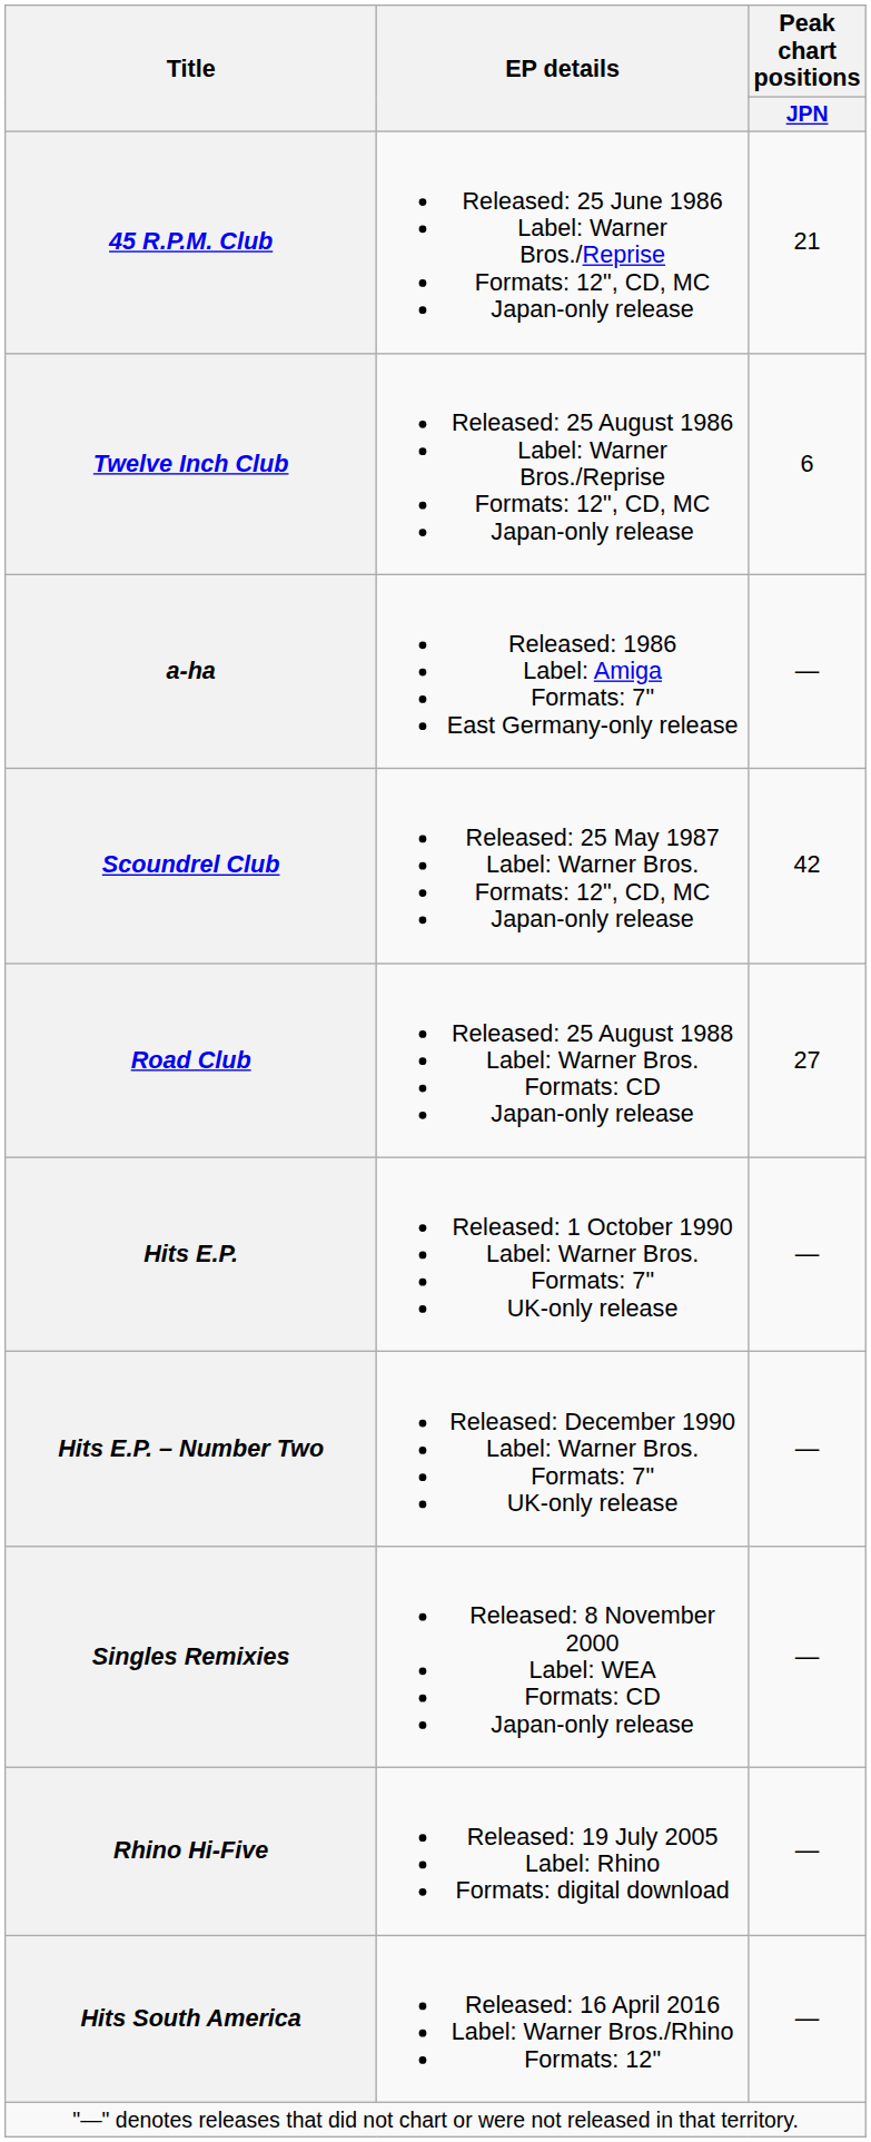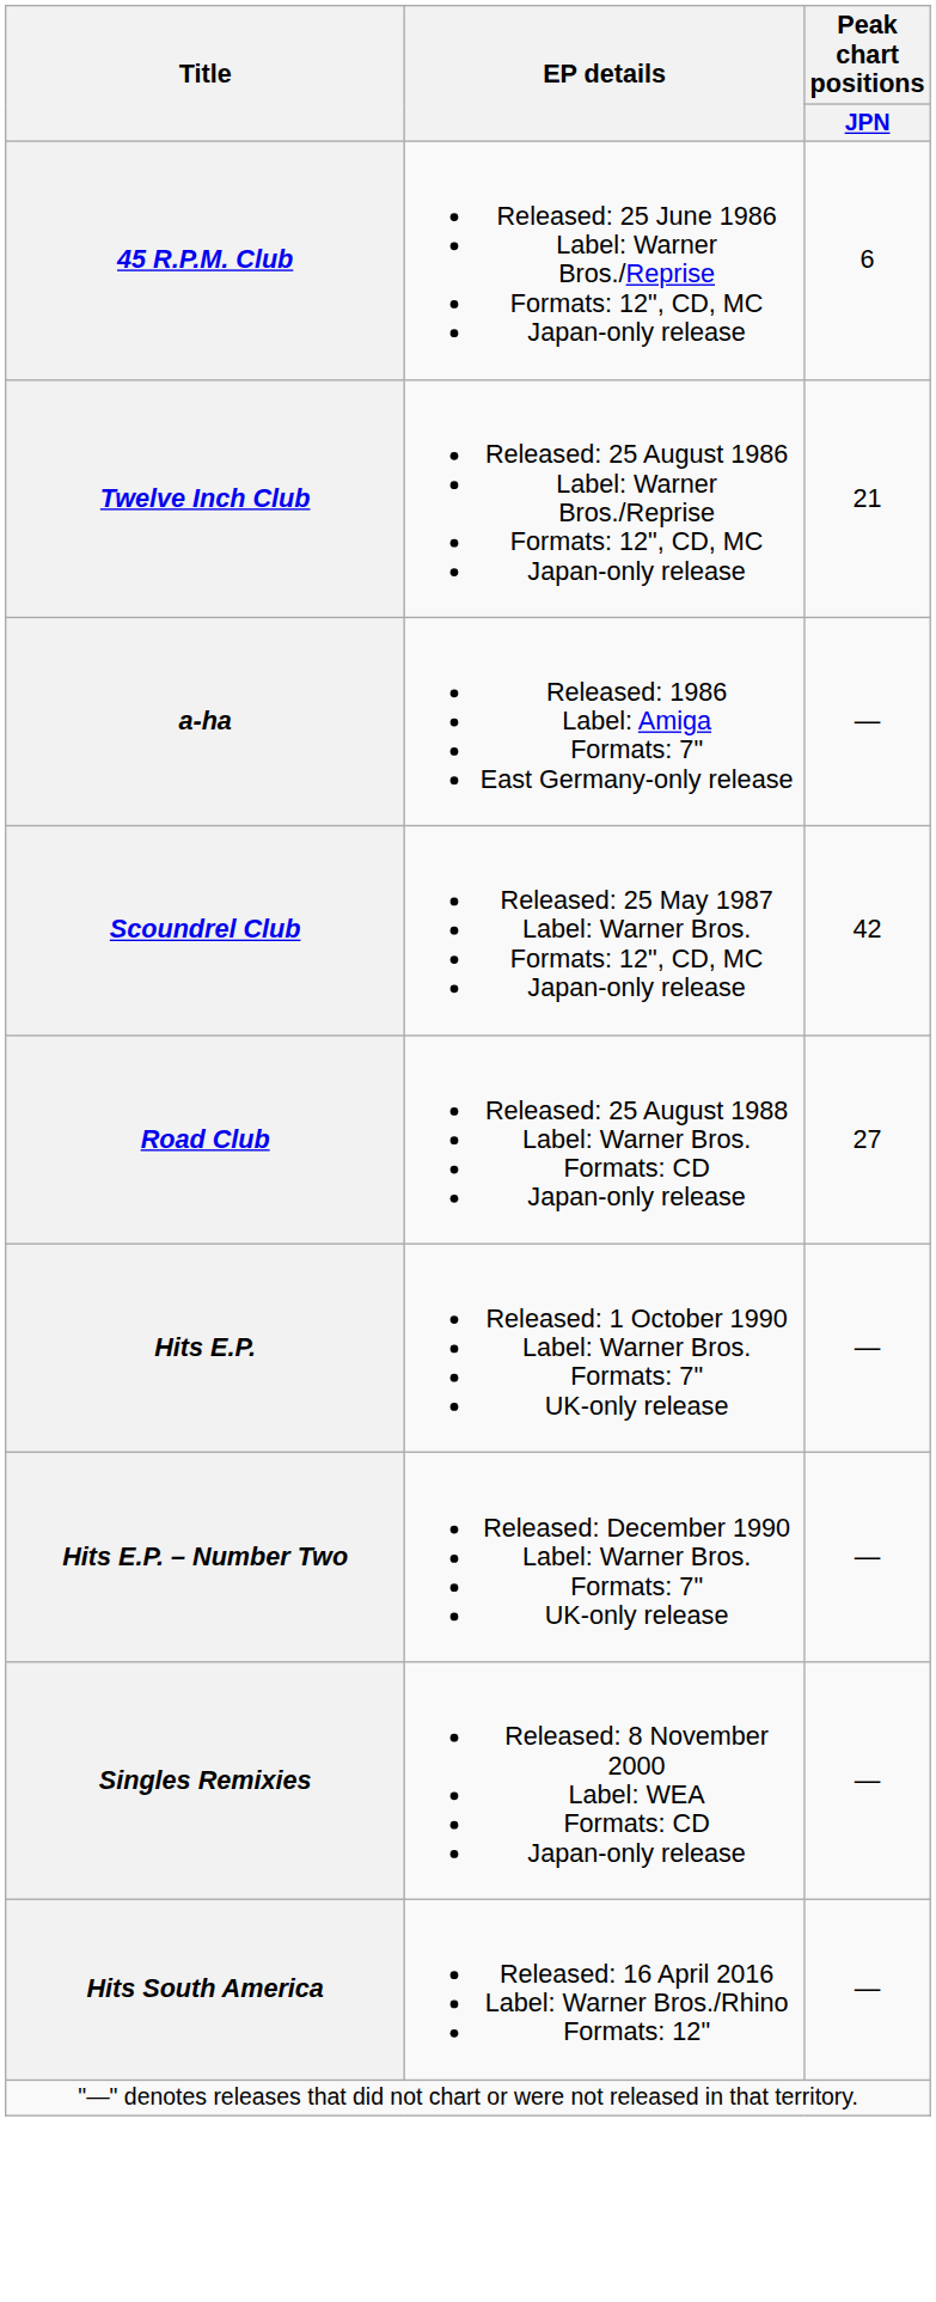45 R.P.M. Club | Peak chart positions / JPN: 21 -> 6
Twelve Inch Club | Peak chart positions / JPN: 6 -> 21
- row: Rhino Hi-Five | Released: 19 July 2005 Label: Rhino Formats: digital download | —
